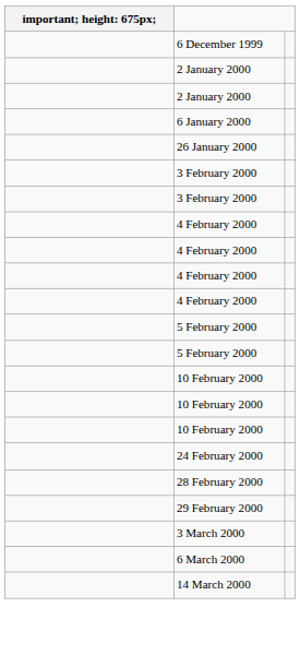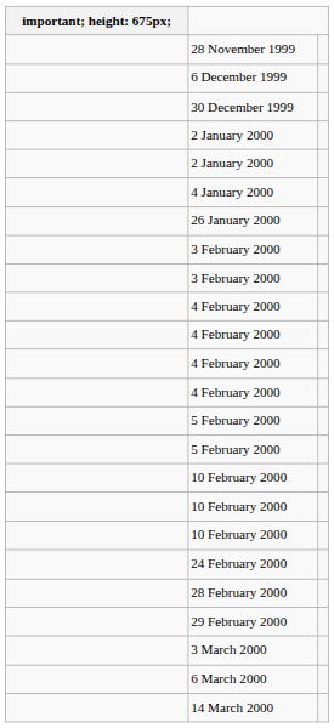+ row: 28 November 1999
+ row: 30 December 1999
+ row: 4 January 2000
- row: 6 January 2000
